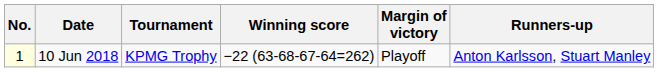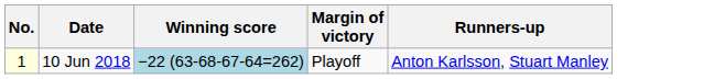- column: Tournament | KPMG Trophy
10 Jun 2018 | Winning score: no background -> lightblue background
